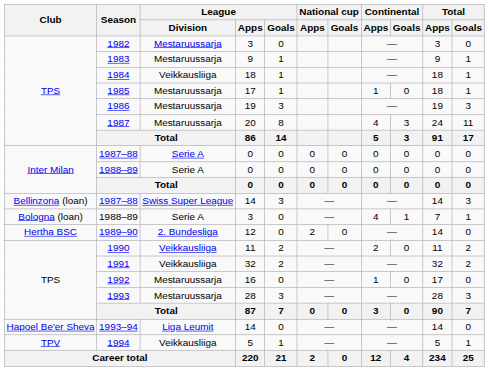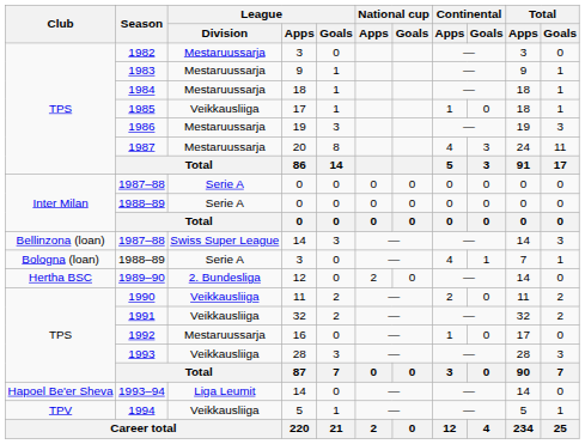1984 | League / Division: Veikkausliiga -> Mestaruussarja
1985 | League / Division: Mestaruussarja -> Veikkausliiga
1993 | League / Division: Mestaruussarja -> Veikkausliiga
